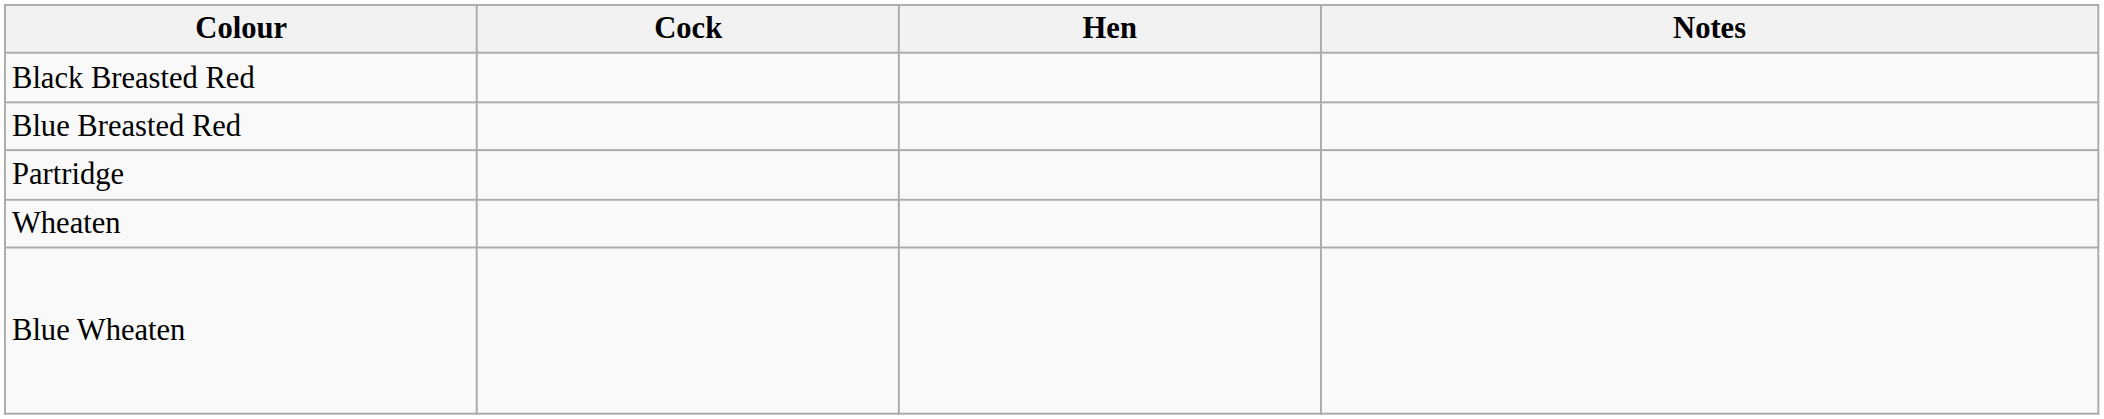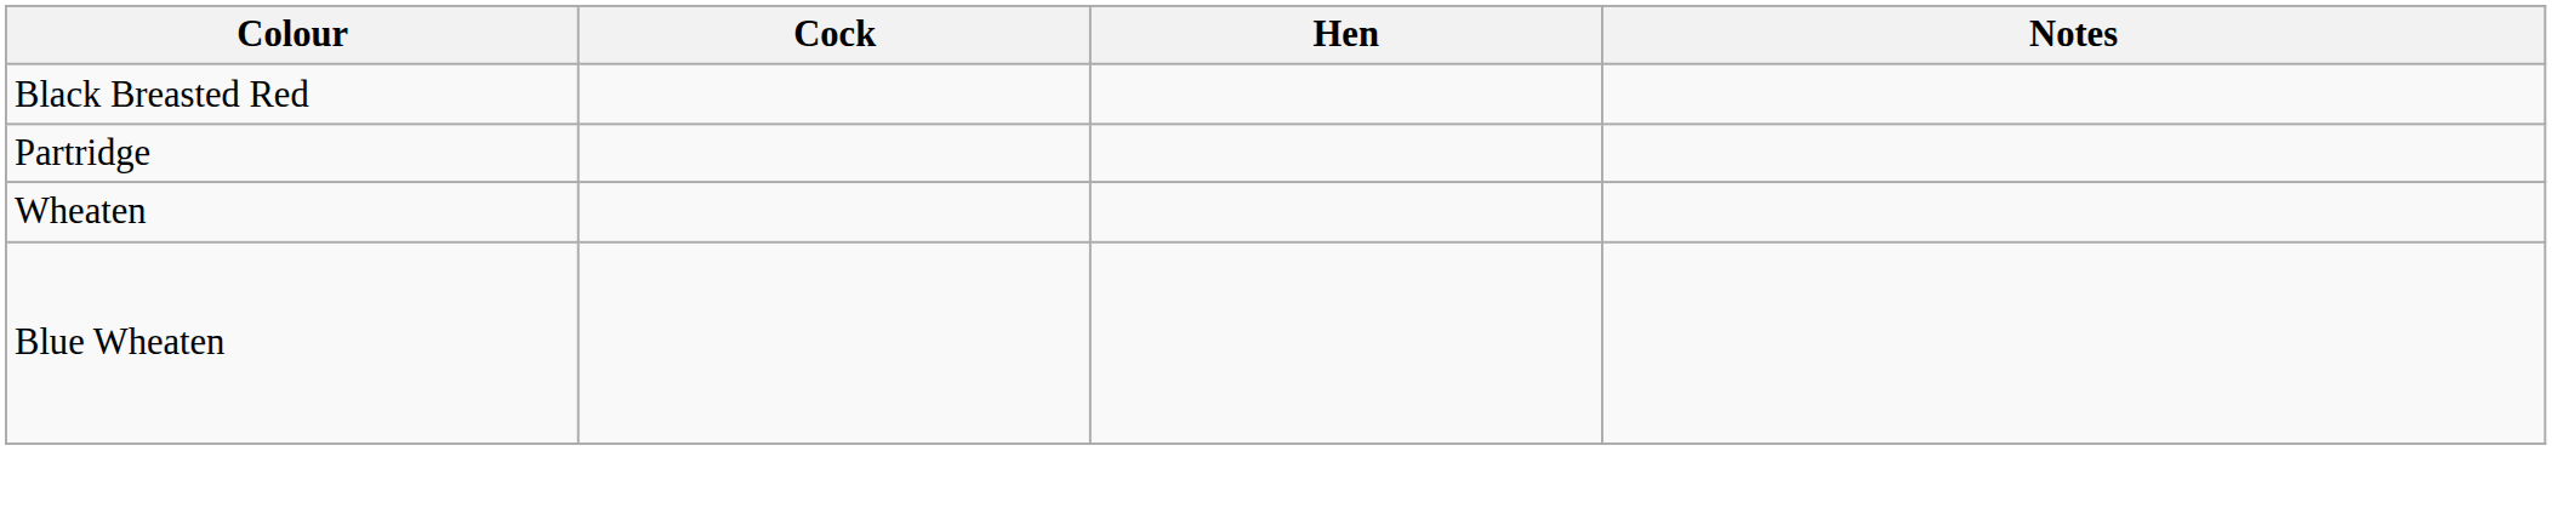- row: Blue Breasted Red
